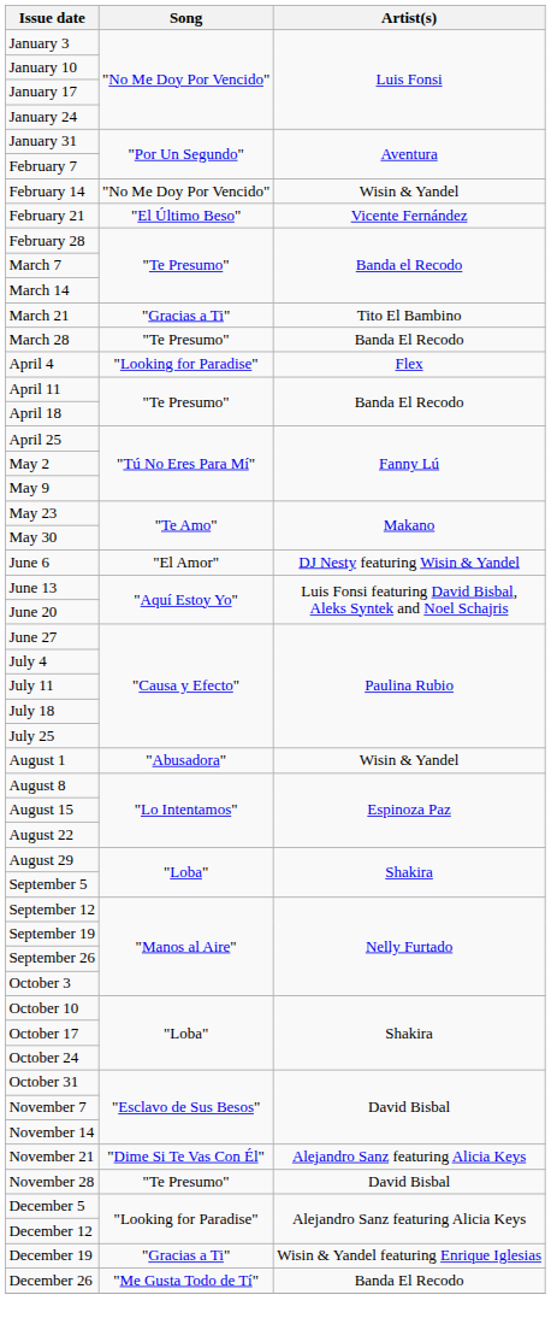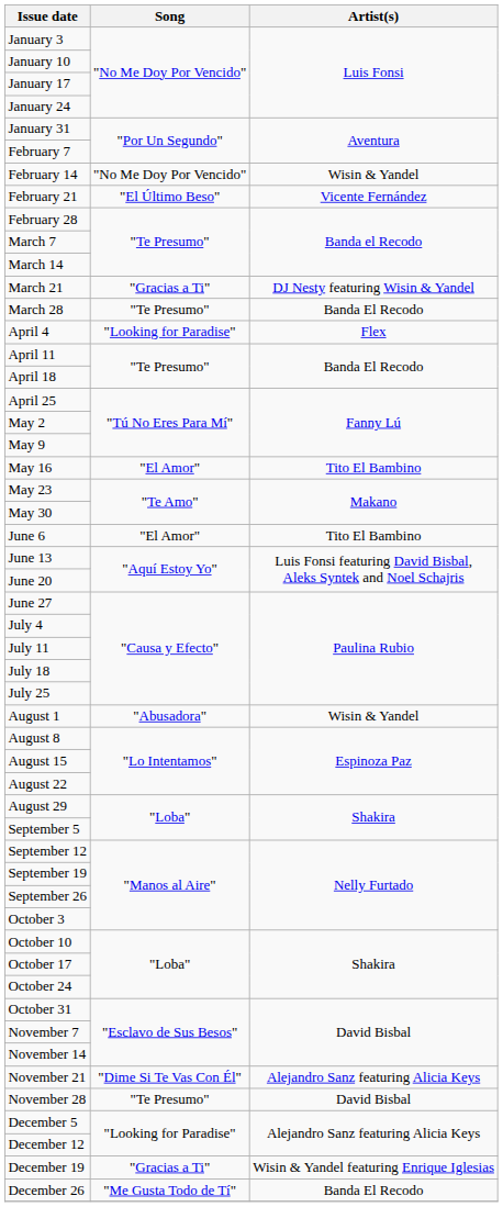March 21 | Artist(s): Tito El Bambino -> DJ Nesty featuring Wisin & Yandel
+ row: May 16 | "El Amor" | Tito El Bambino
June 6 | Artist(s): DJ Nesty featuring Wisin & Yandel -> Tito El Bambino
